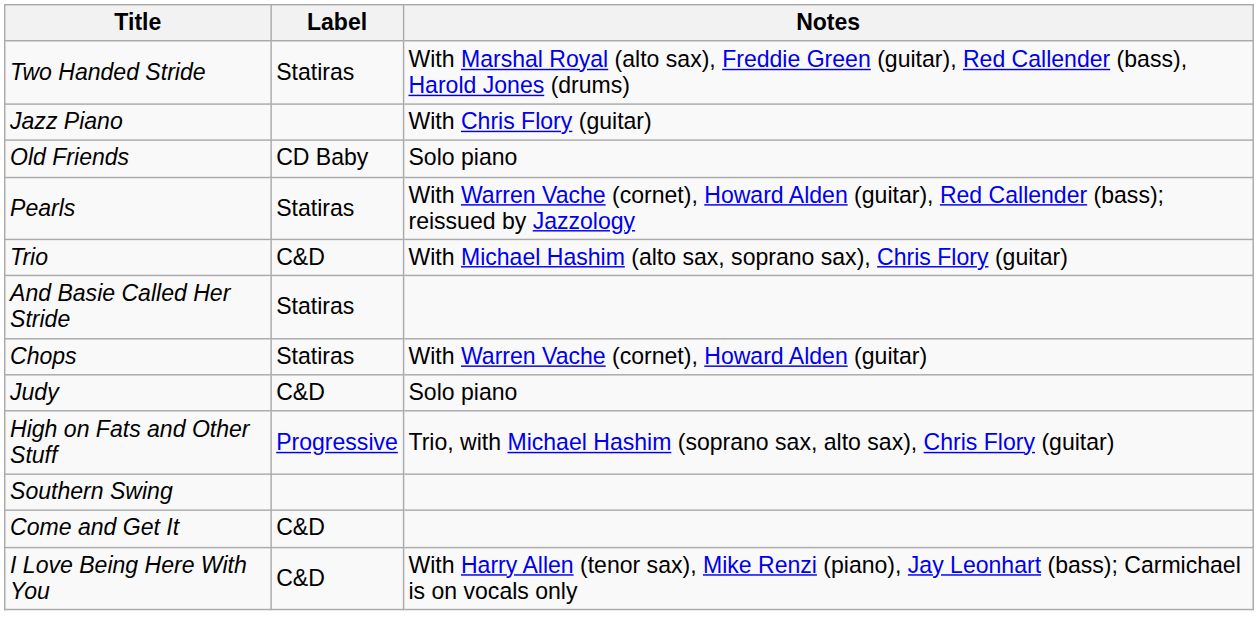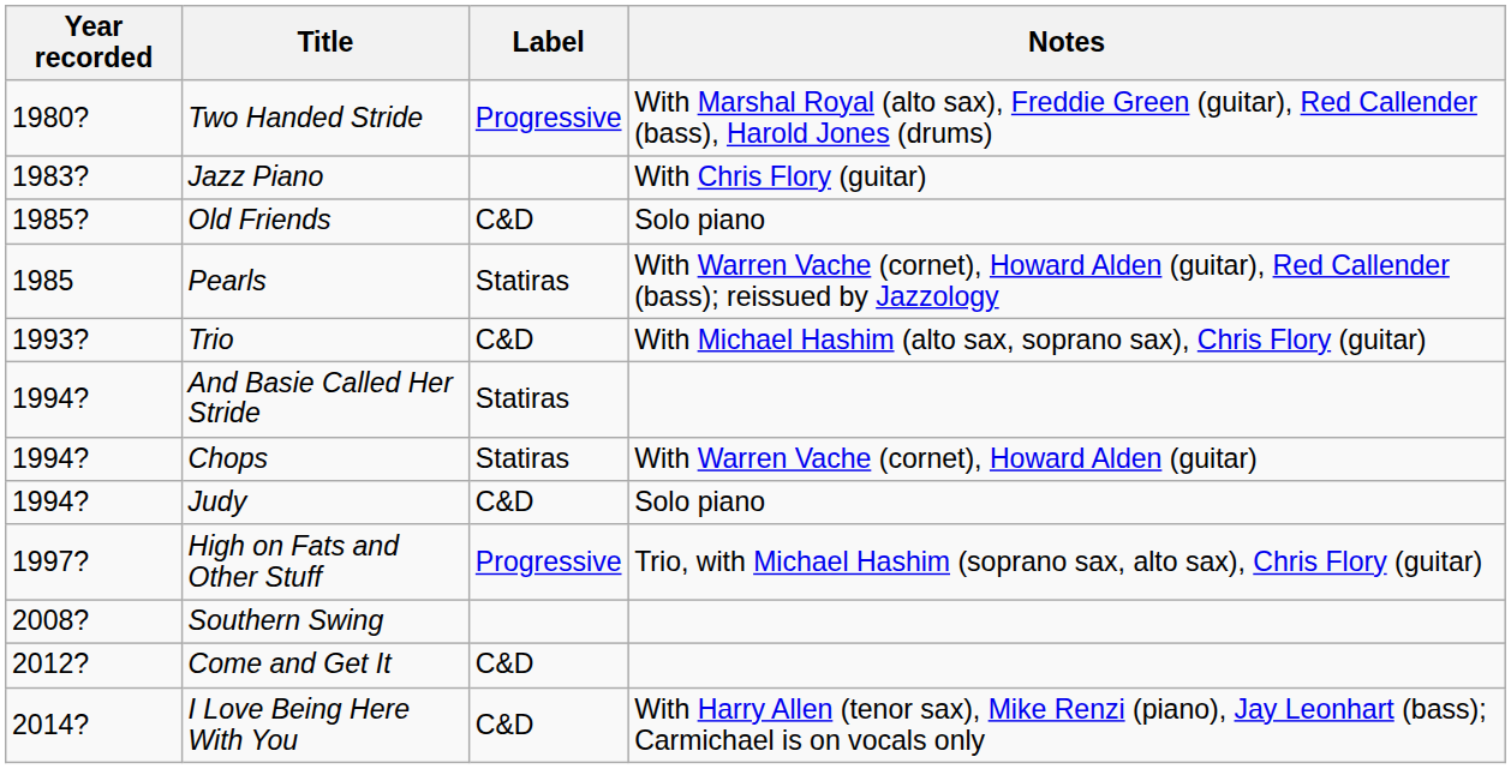+ column: Year recorded | 1980? | 1983? | 1985? | 1985 | 1993? | 1994? | 1994? | 1994? | 1997? | 2008? | 2012? | 2014?
Two Handed Stride | Label: Statiras -> Progressive
Old Friends | Label: CD Baby -> C&D
